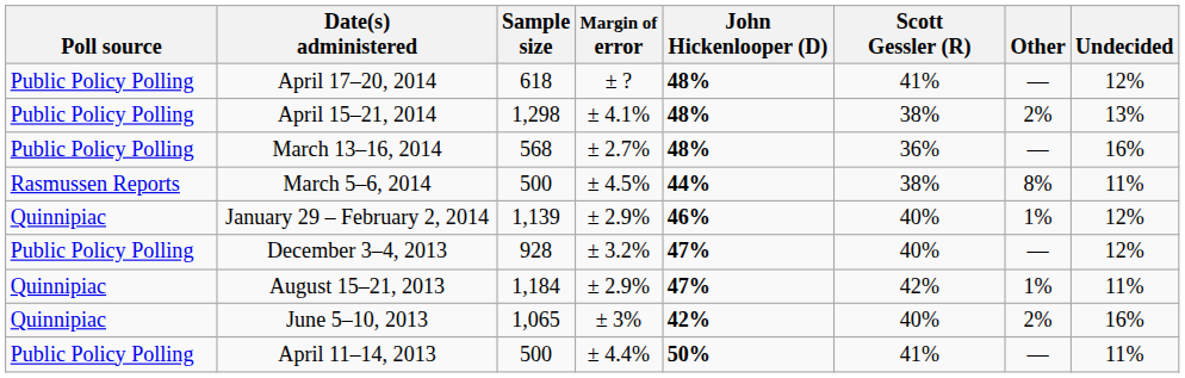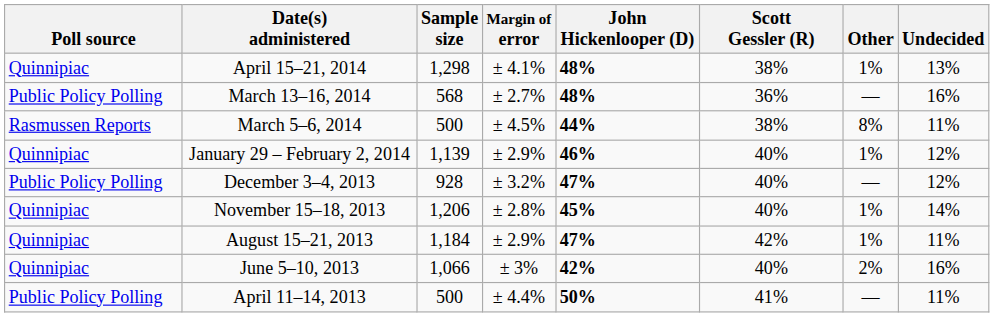- row: Public Policy Polling | April 17–20, 2014 | 618 | ± ? | 48% | 41% | — | 12%
April 15–21, 2014 | Poll source: Public Policy Polling -> Quinnipiac
April 15–21, 2014 | Other: 2% -> 1%
+ row: Quinnipiac | November 15–18, 2013 | 1,206 | ± 2.8% | 45% | 40% | 1% | 14%
June 5–10, 2013 | Sample size: 1,065 -> 1,066
